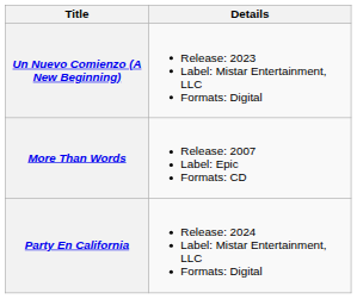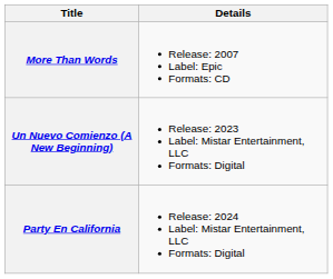rows swapped: More Than Words <-> Un Nuevo Comienzo (A New Beginning)
